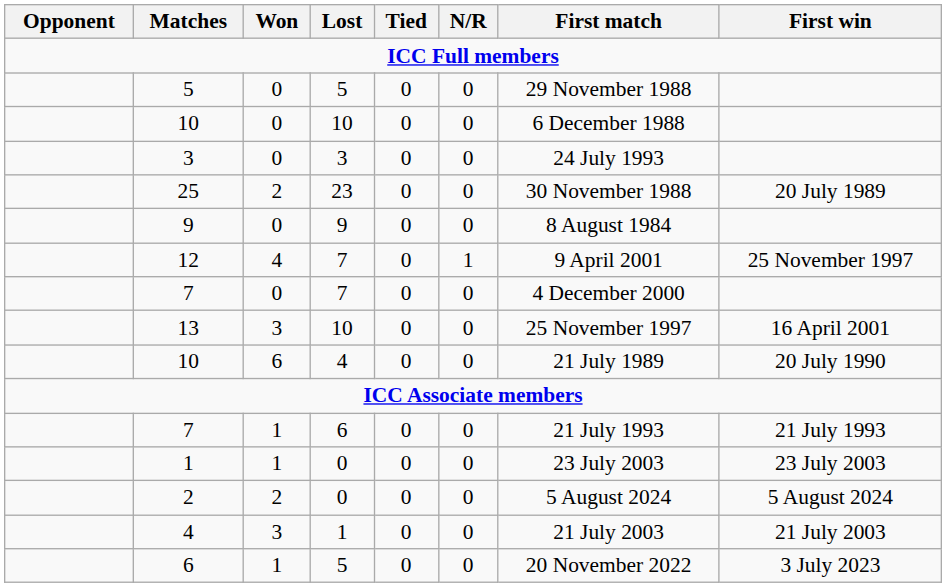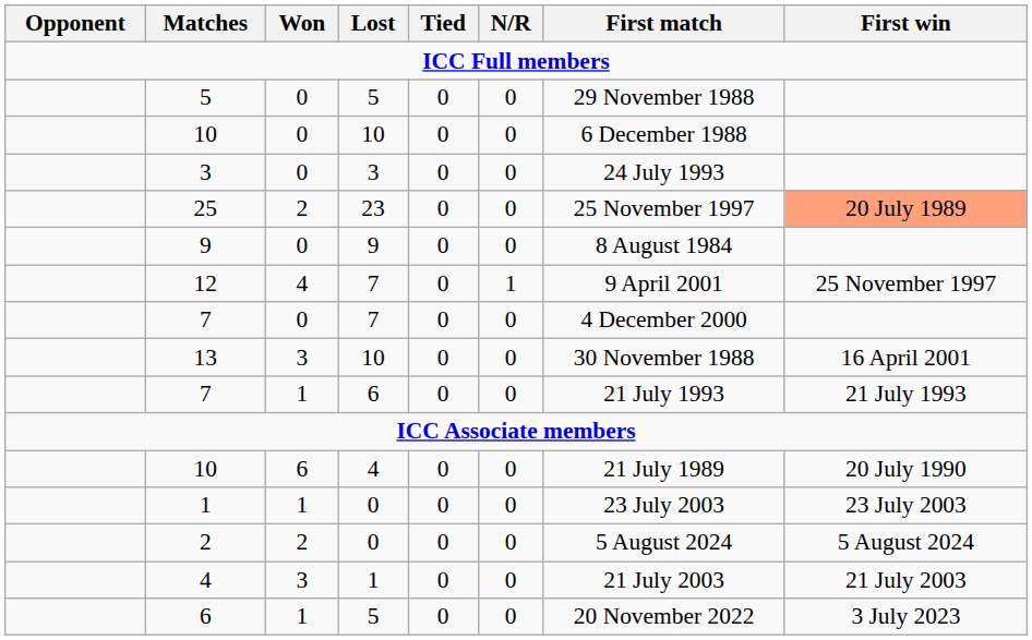25 | First match: 30 November 1988 -> 25 November 1997
25 | First win: no background -> lightsalmon background
13 | First match: 25 November 1997 -> 30 November 1988
rows swapped: 7 / 6 <-> 10 / 4
